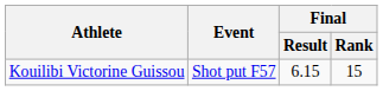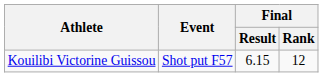Kouilibi Victorine Guissou | Final / Rank: 15 -> 12
